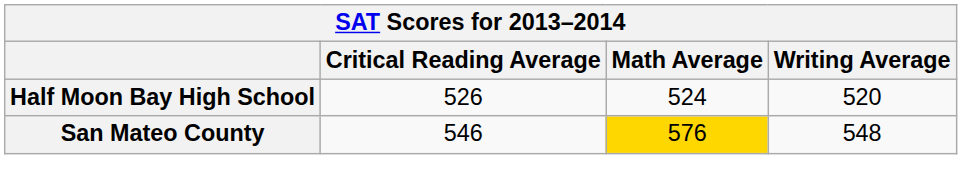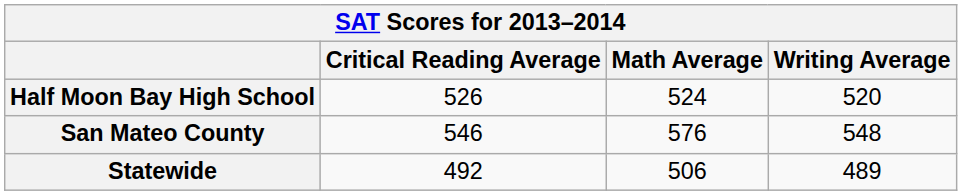San Mateo County | Math Average: gold background -> no background
+ row: Statewide | 492 | 506 | 489
